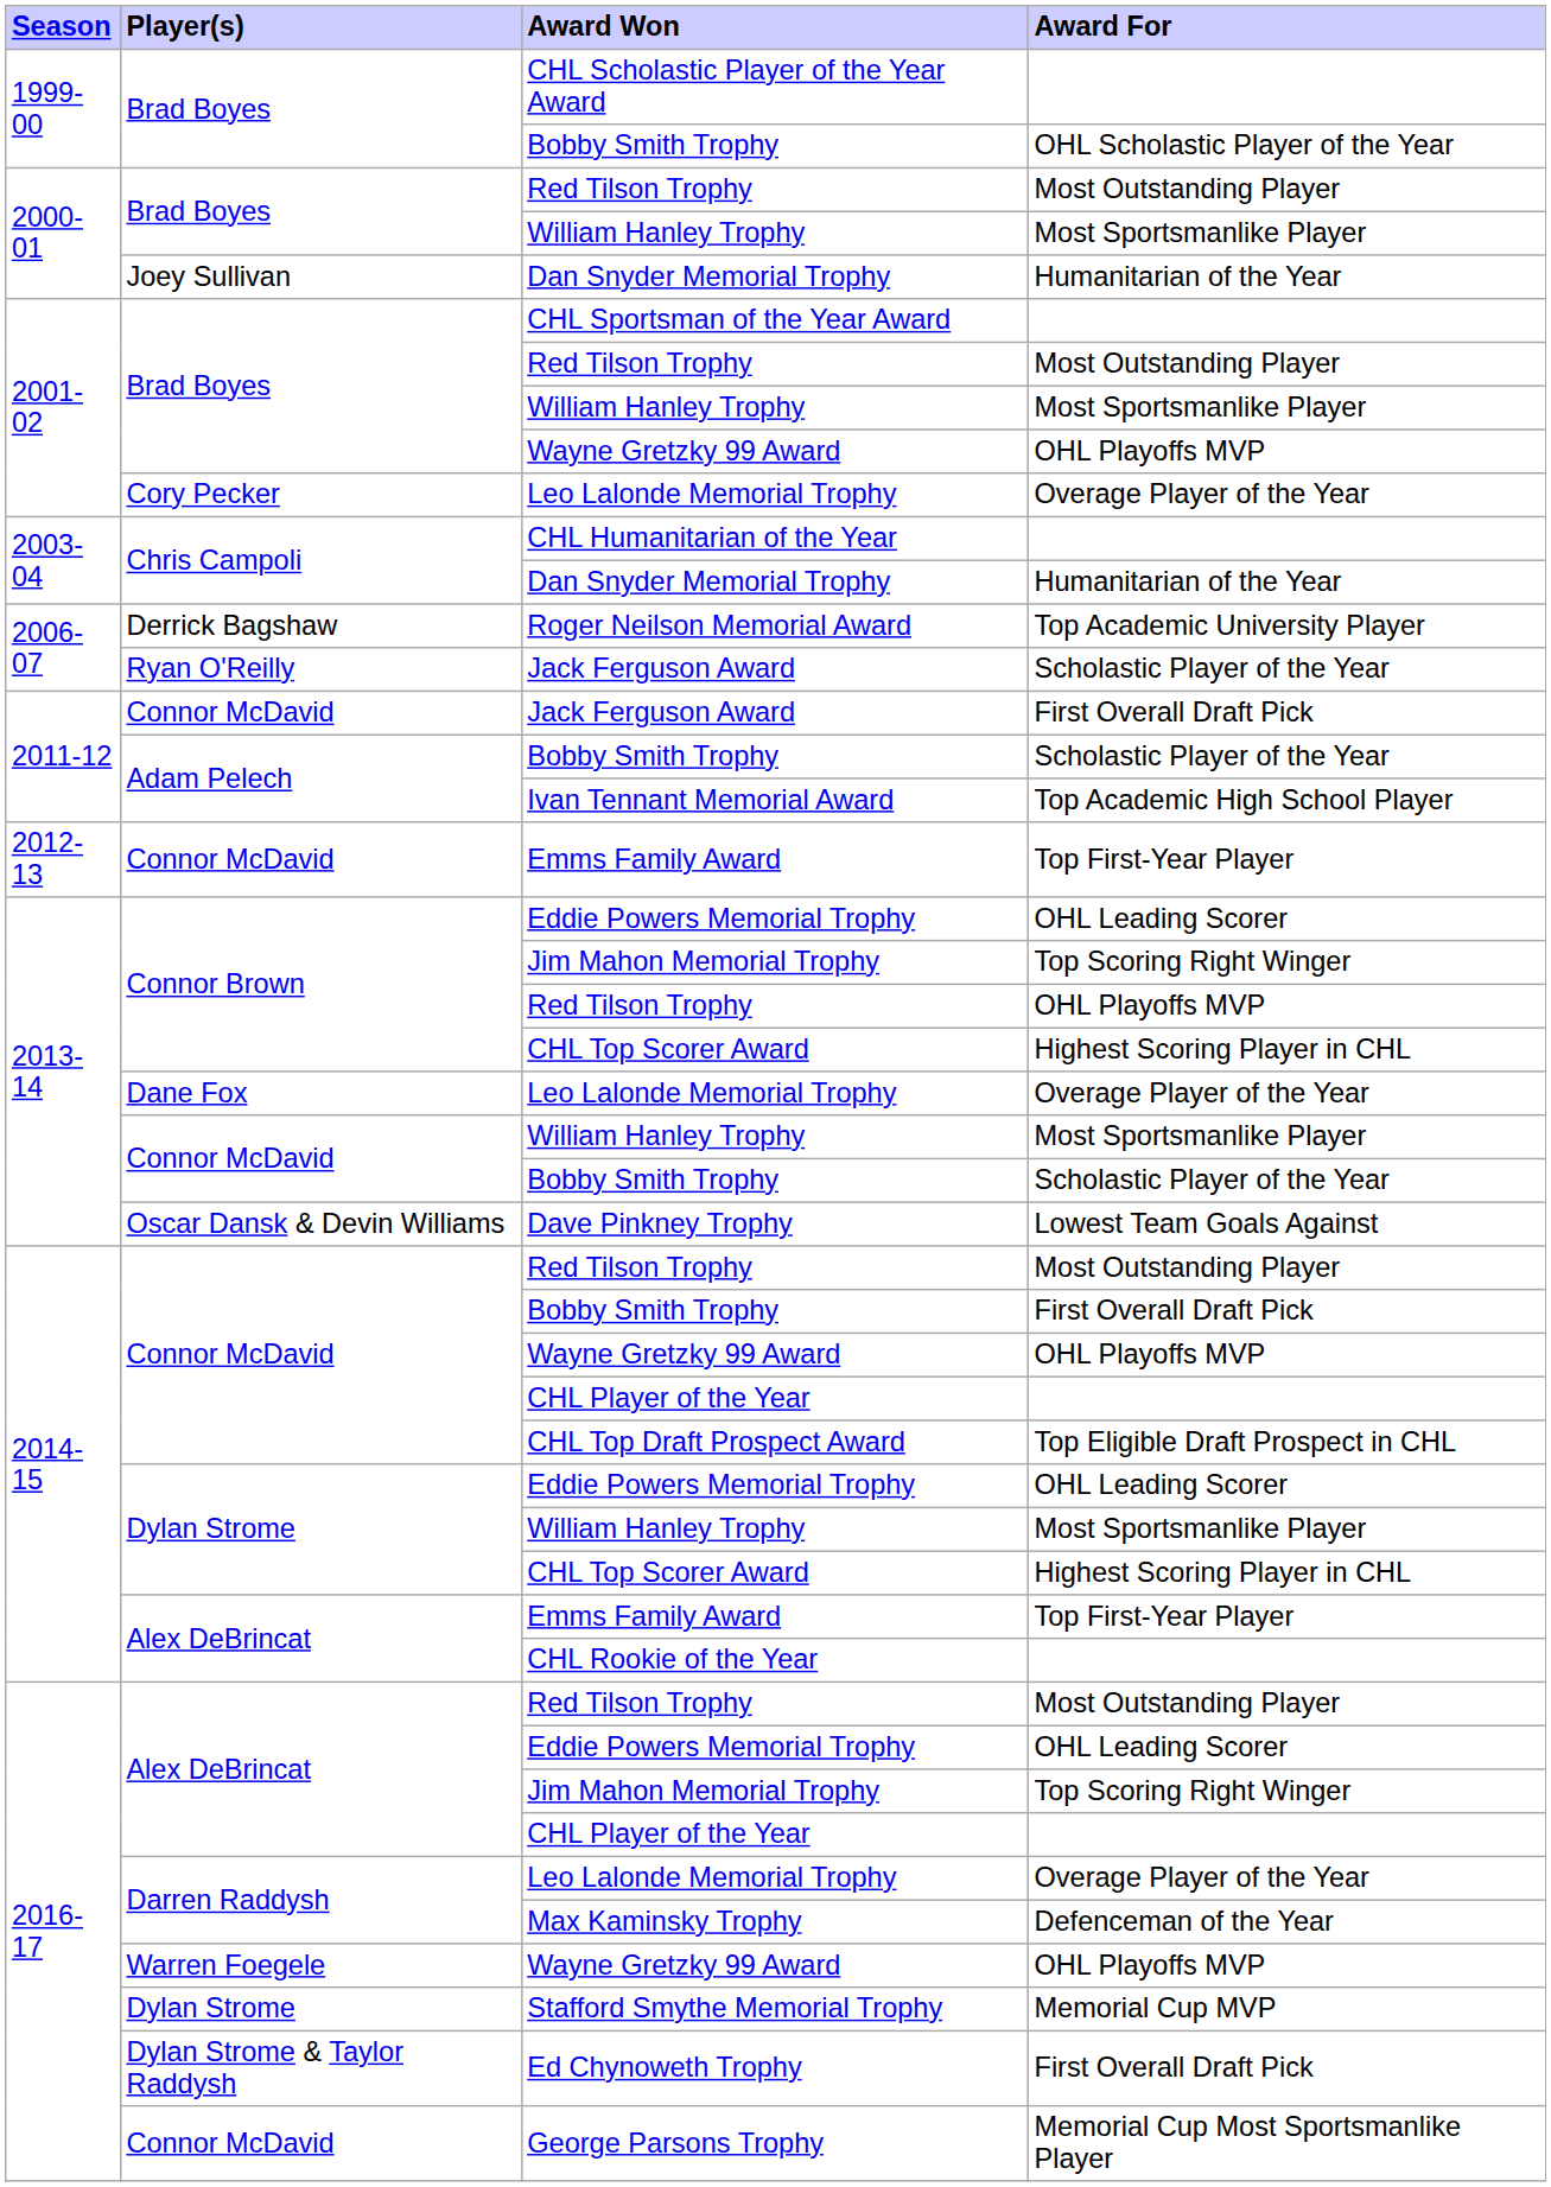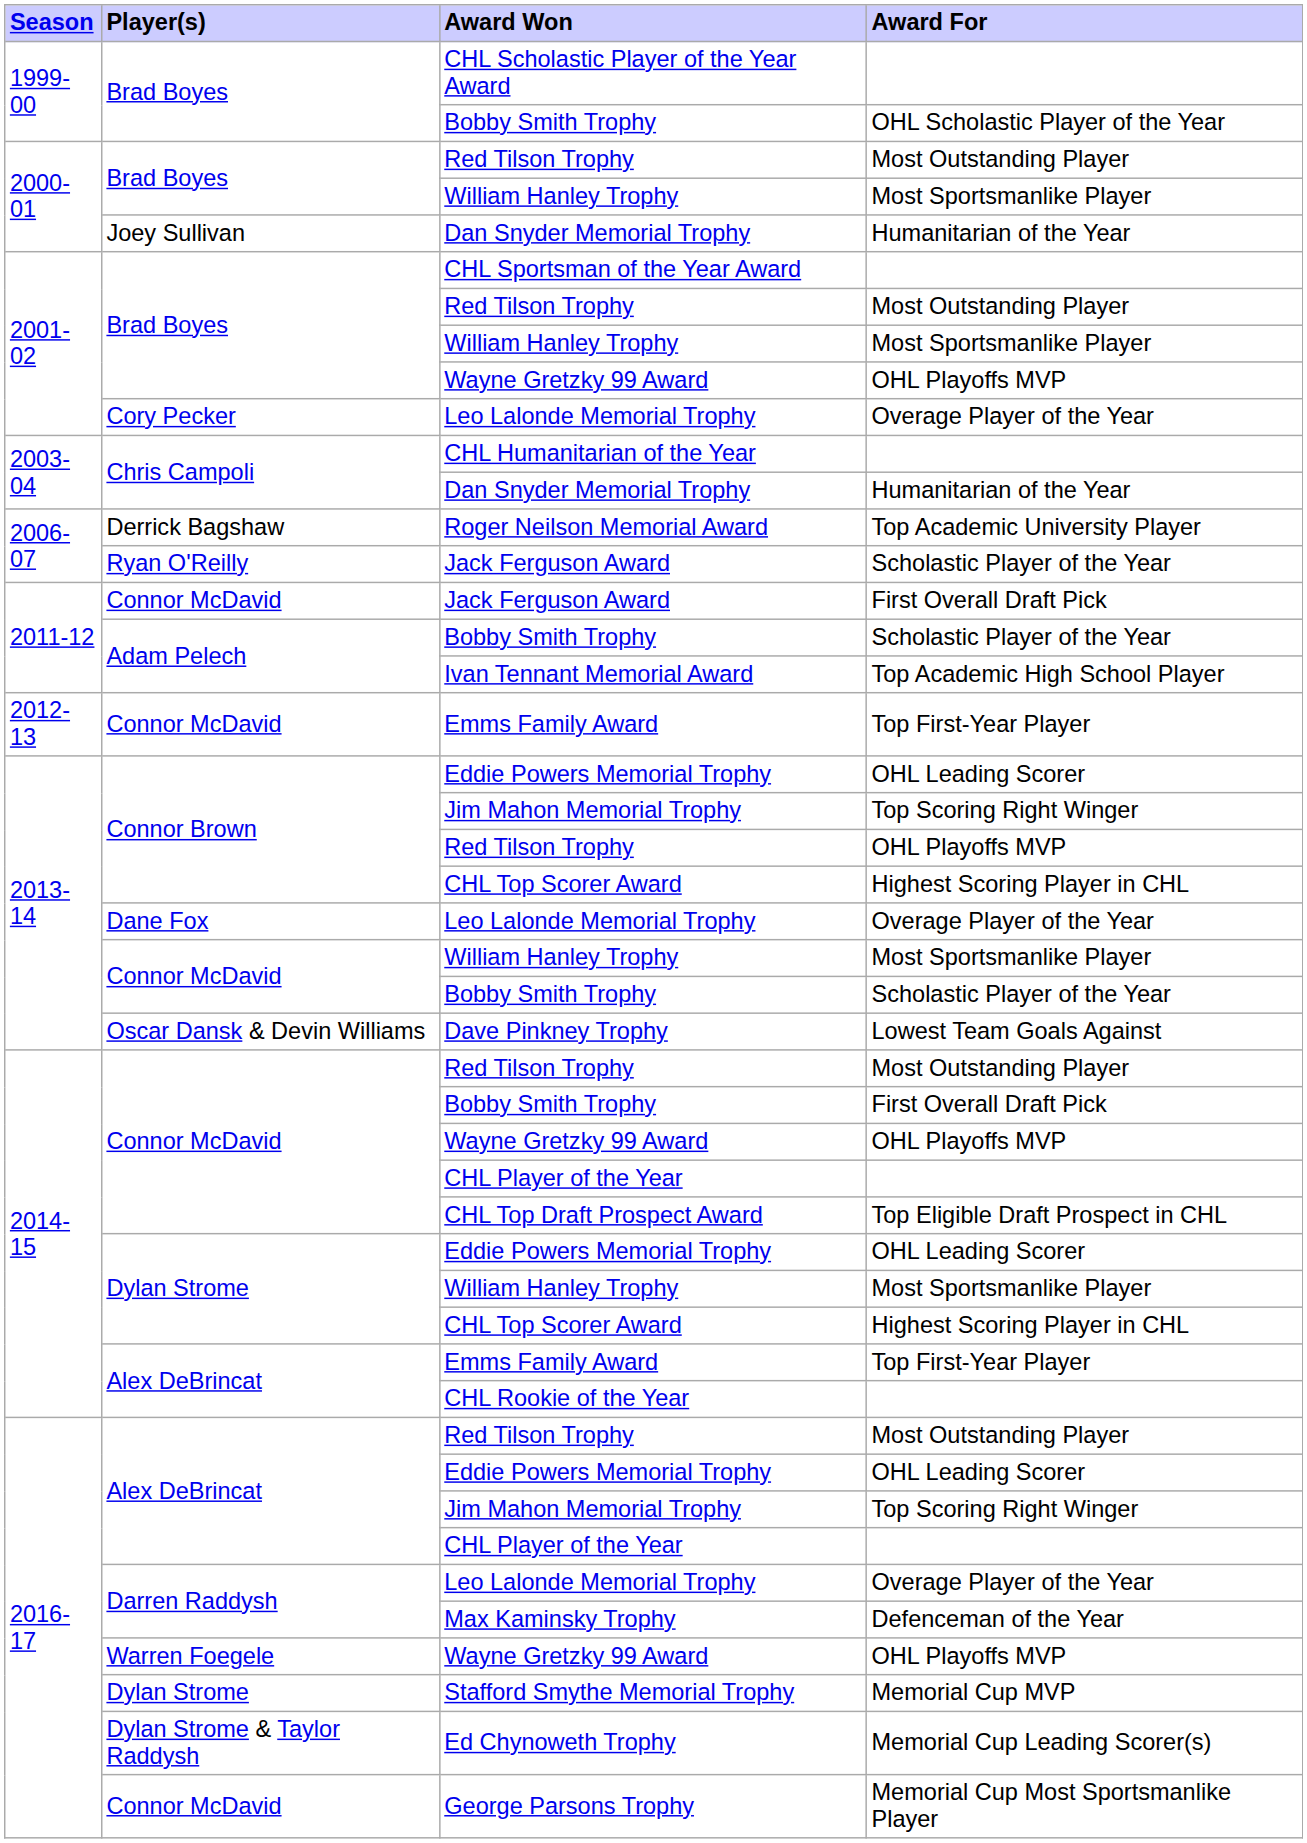Ed Chynoweth Trophy | Award For: First Overall Draft Pick -> Memorial Cup Leading Scorer(s)
